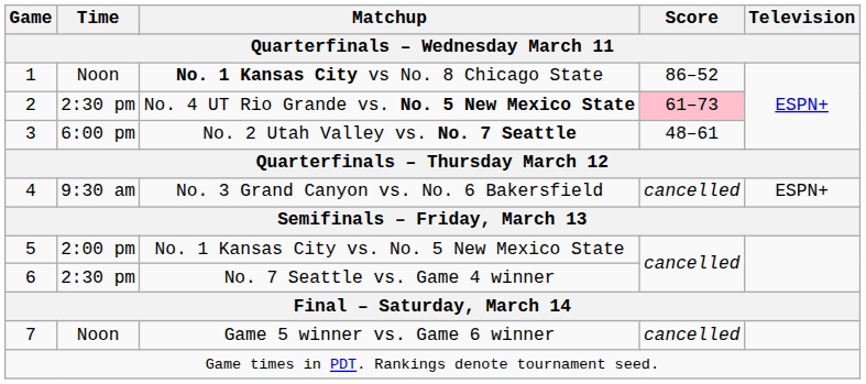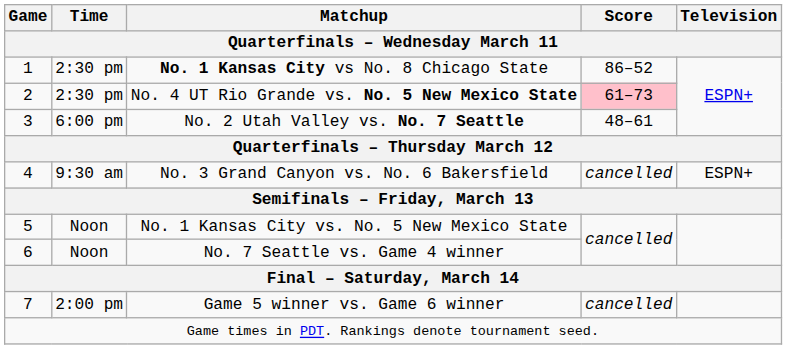No. 1 Kansas City vs No. 8 Chicago State | Time: Noon -> 2:30 pm
No. 1 Kansas City vs. No. 5 New Mexico State | Time: 2:00 pm -> Noon
No. 7 Seattle vs. Game 4 winner | Time: 2:30 pm -> Noon
Game 5 winner vs. Game 6 winner | Time: Noon -> 2:00 pm
